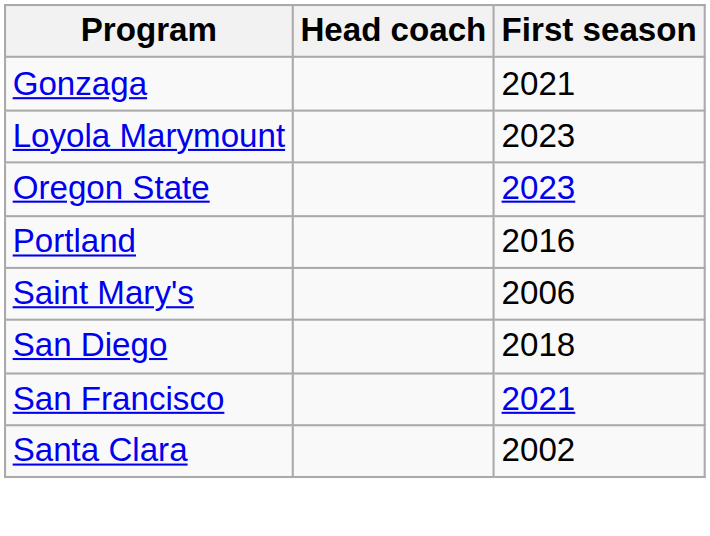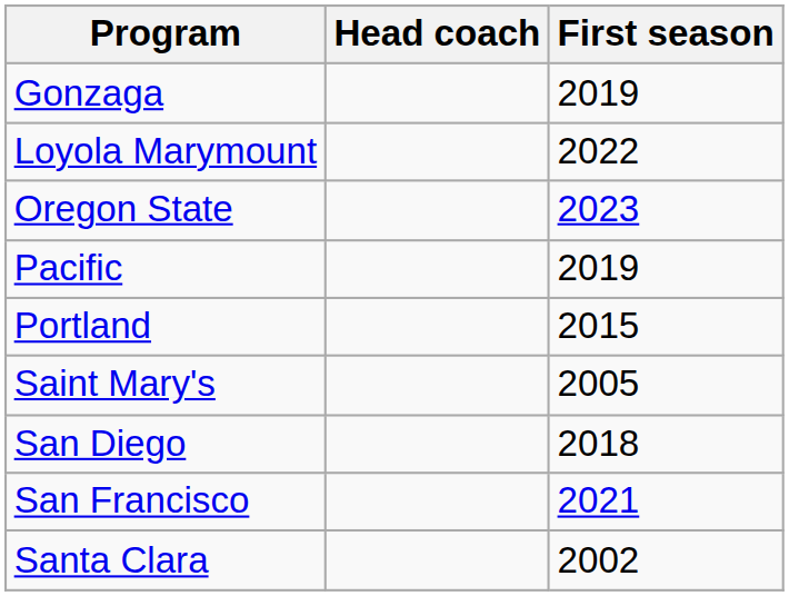Gonzaga | First season: 2021 -> 2019
Loyola Marymount | First season: 2023 -> 2022
+ row: Pacific | 2019
Portland | First season: 2016 -> 2015
Saint Mary's | First season: 2006 -> 2005
